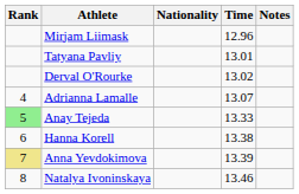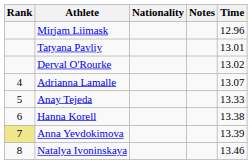columns swapped: Time <-> Notes
Anay Tejeda | Rank: lightgreen background -> no background
